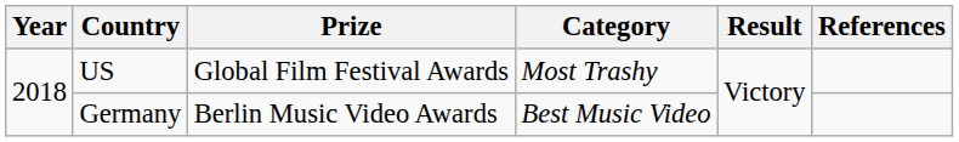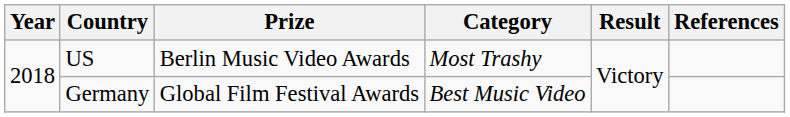US | Prize: Global Film Festival Awards -> Berlin Music Video Awards
Germany | Prize: Berlin Music Video Awards -> Global Film Festival Awards
